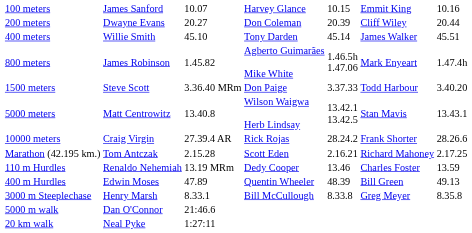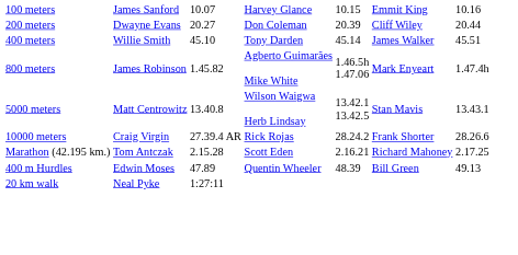- row: 1500 meters | Steve Scott | 3.36.40 MRm | Don Paige | 3.37.33 | Todd Harbour | 3.40.20
- row: 110 m Hurdles | Renaldo Nehemiah | 13.19 MRm | Dedy Cooper | 13.46 | Charles Foster | 13.59
- row: 3000 m Steeplechase | Henry Marsh | 8.33.1 | Bill McCullough | 8.33.8 | Greg Meyer | 8.35.8
- row: 5000 m walk | Dan O'Connor | 21:46.6
